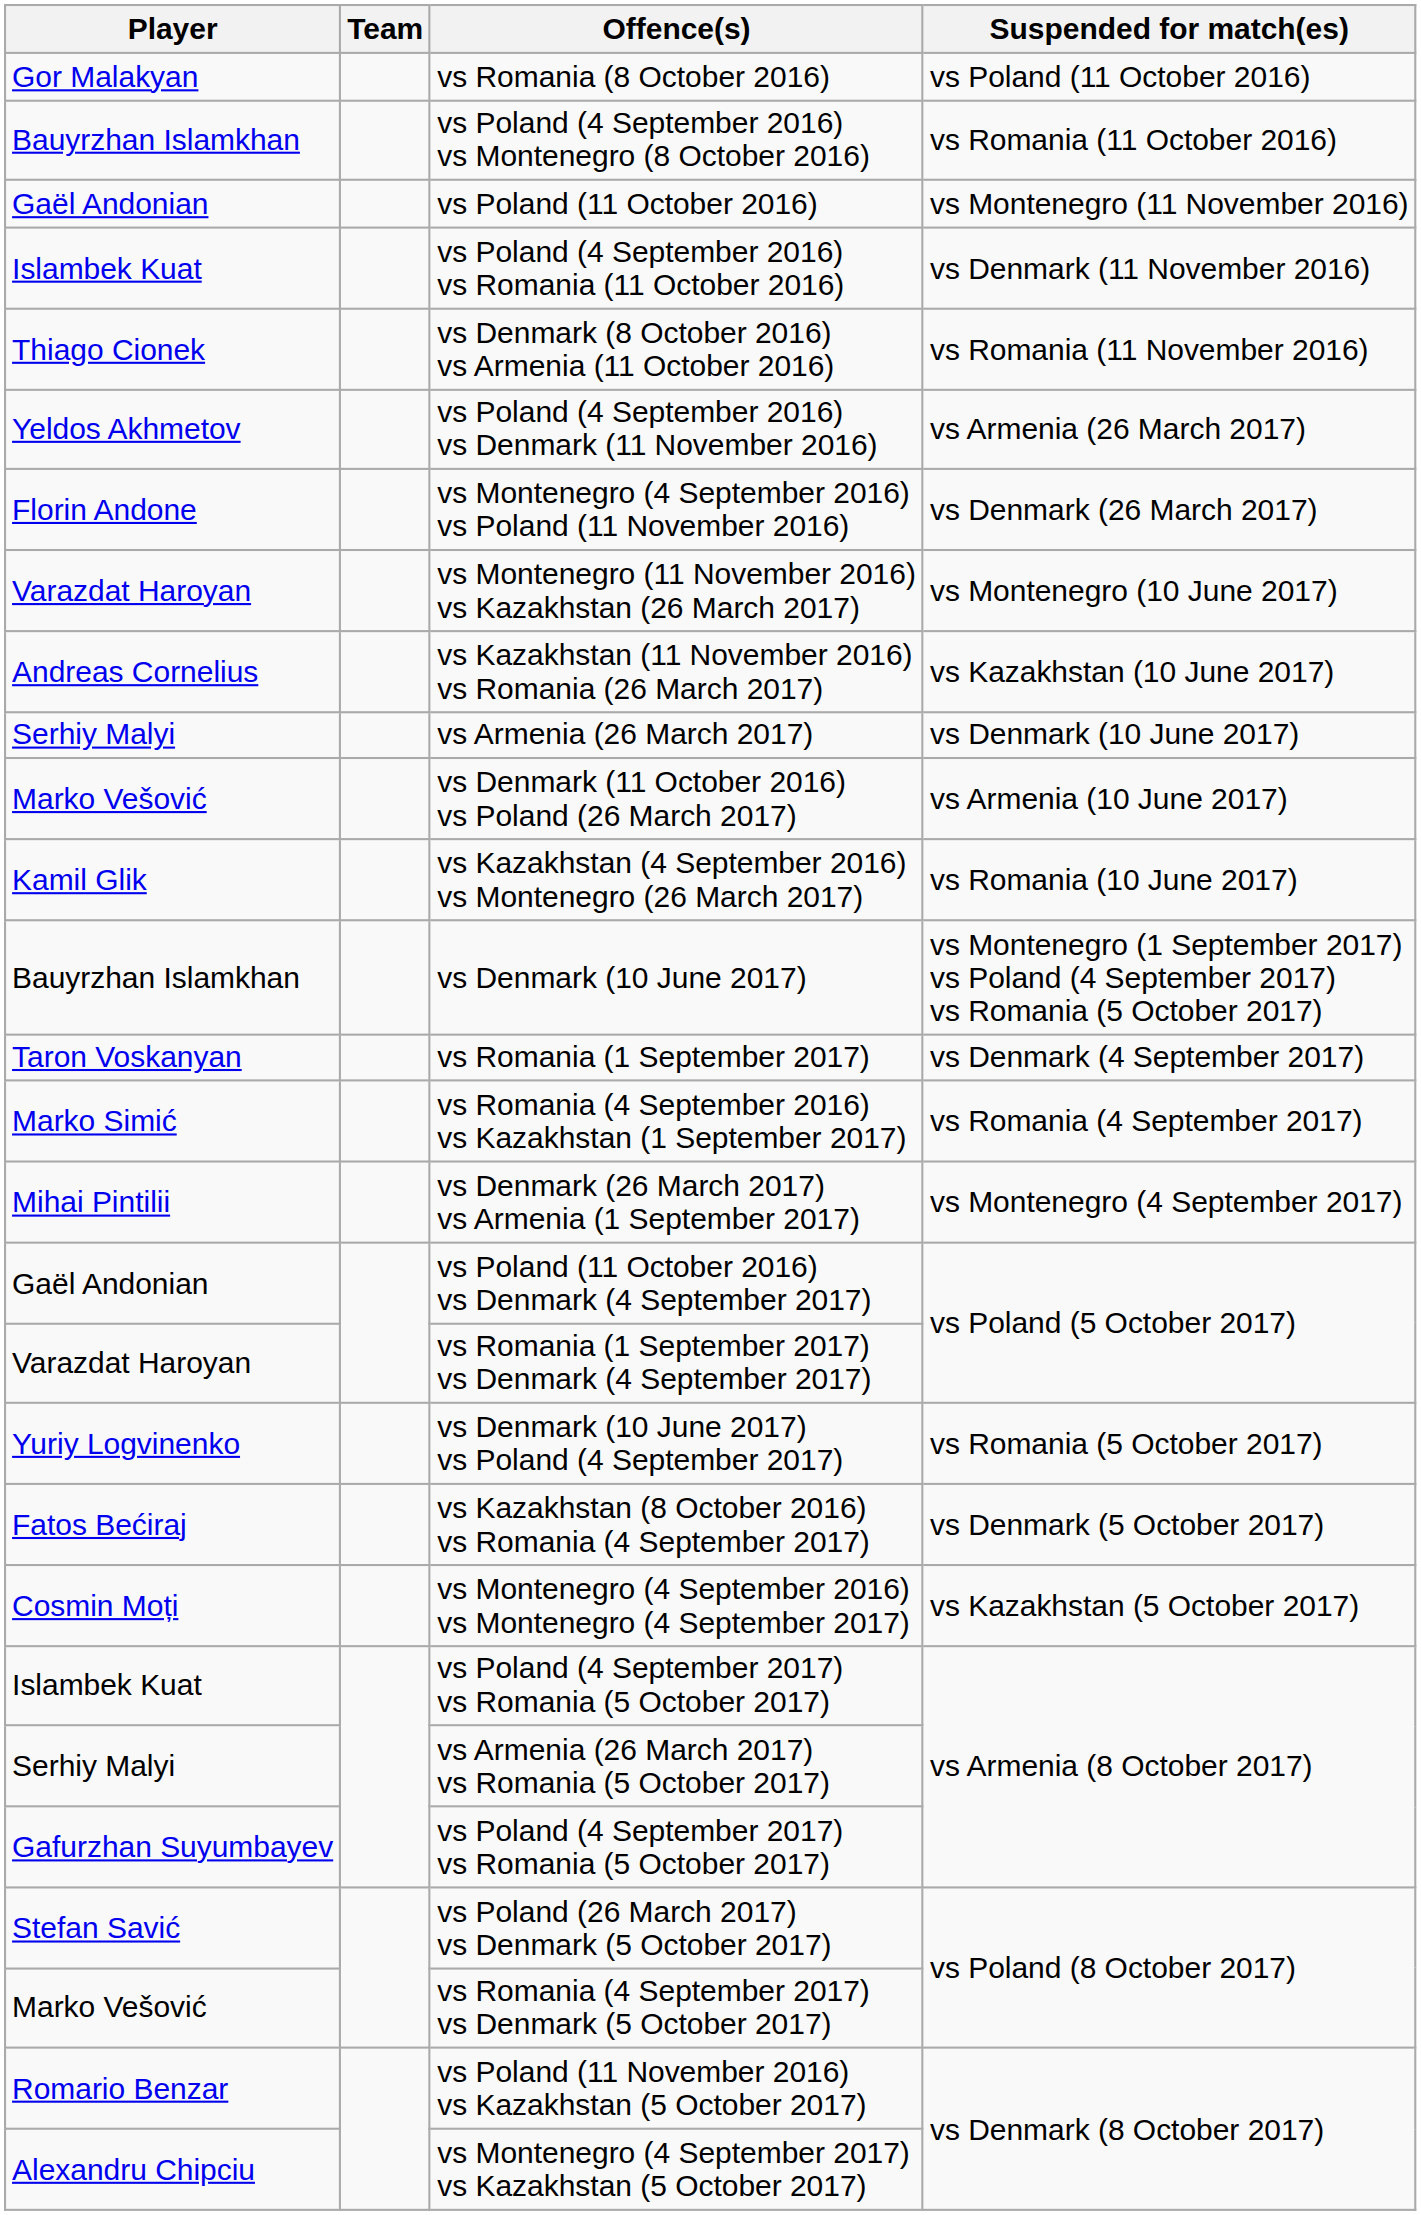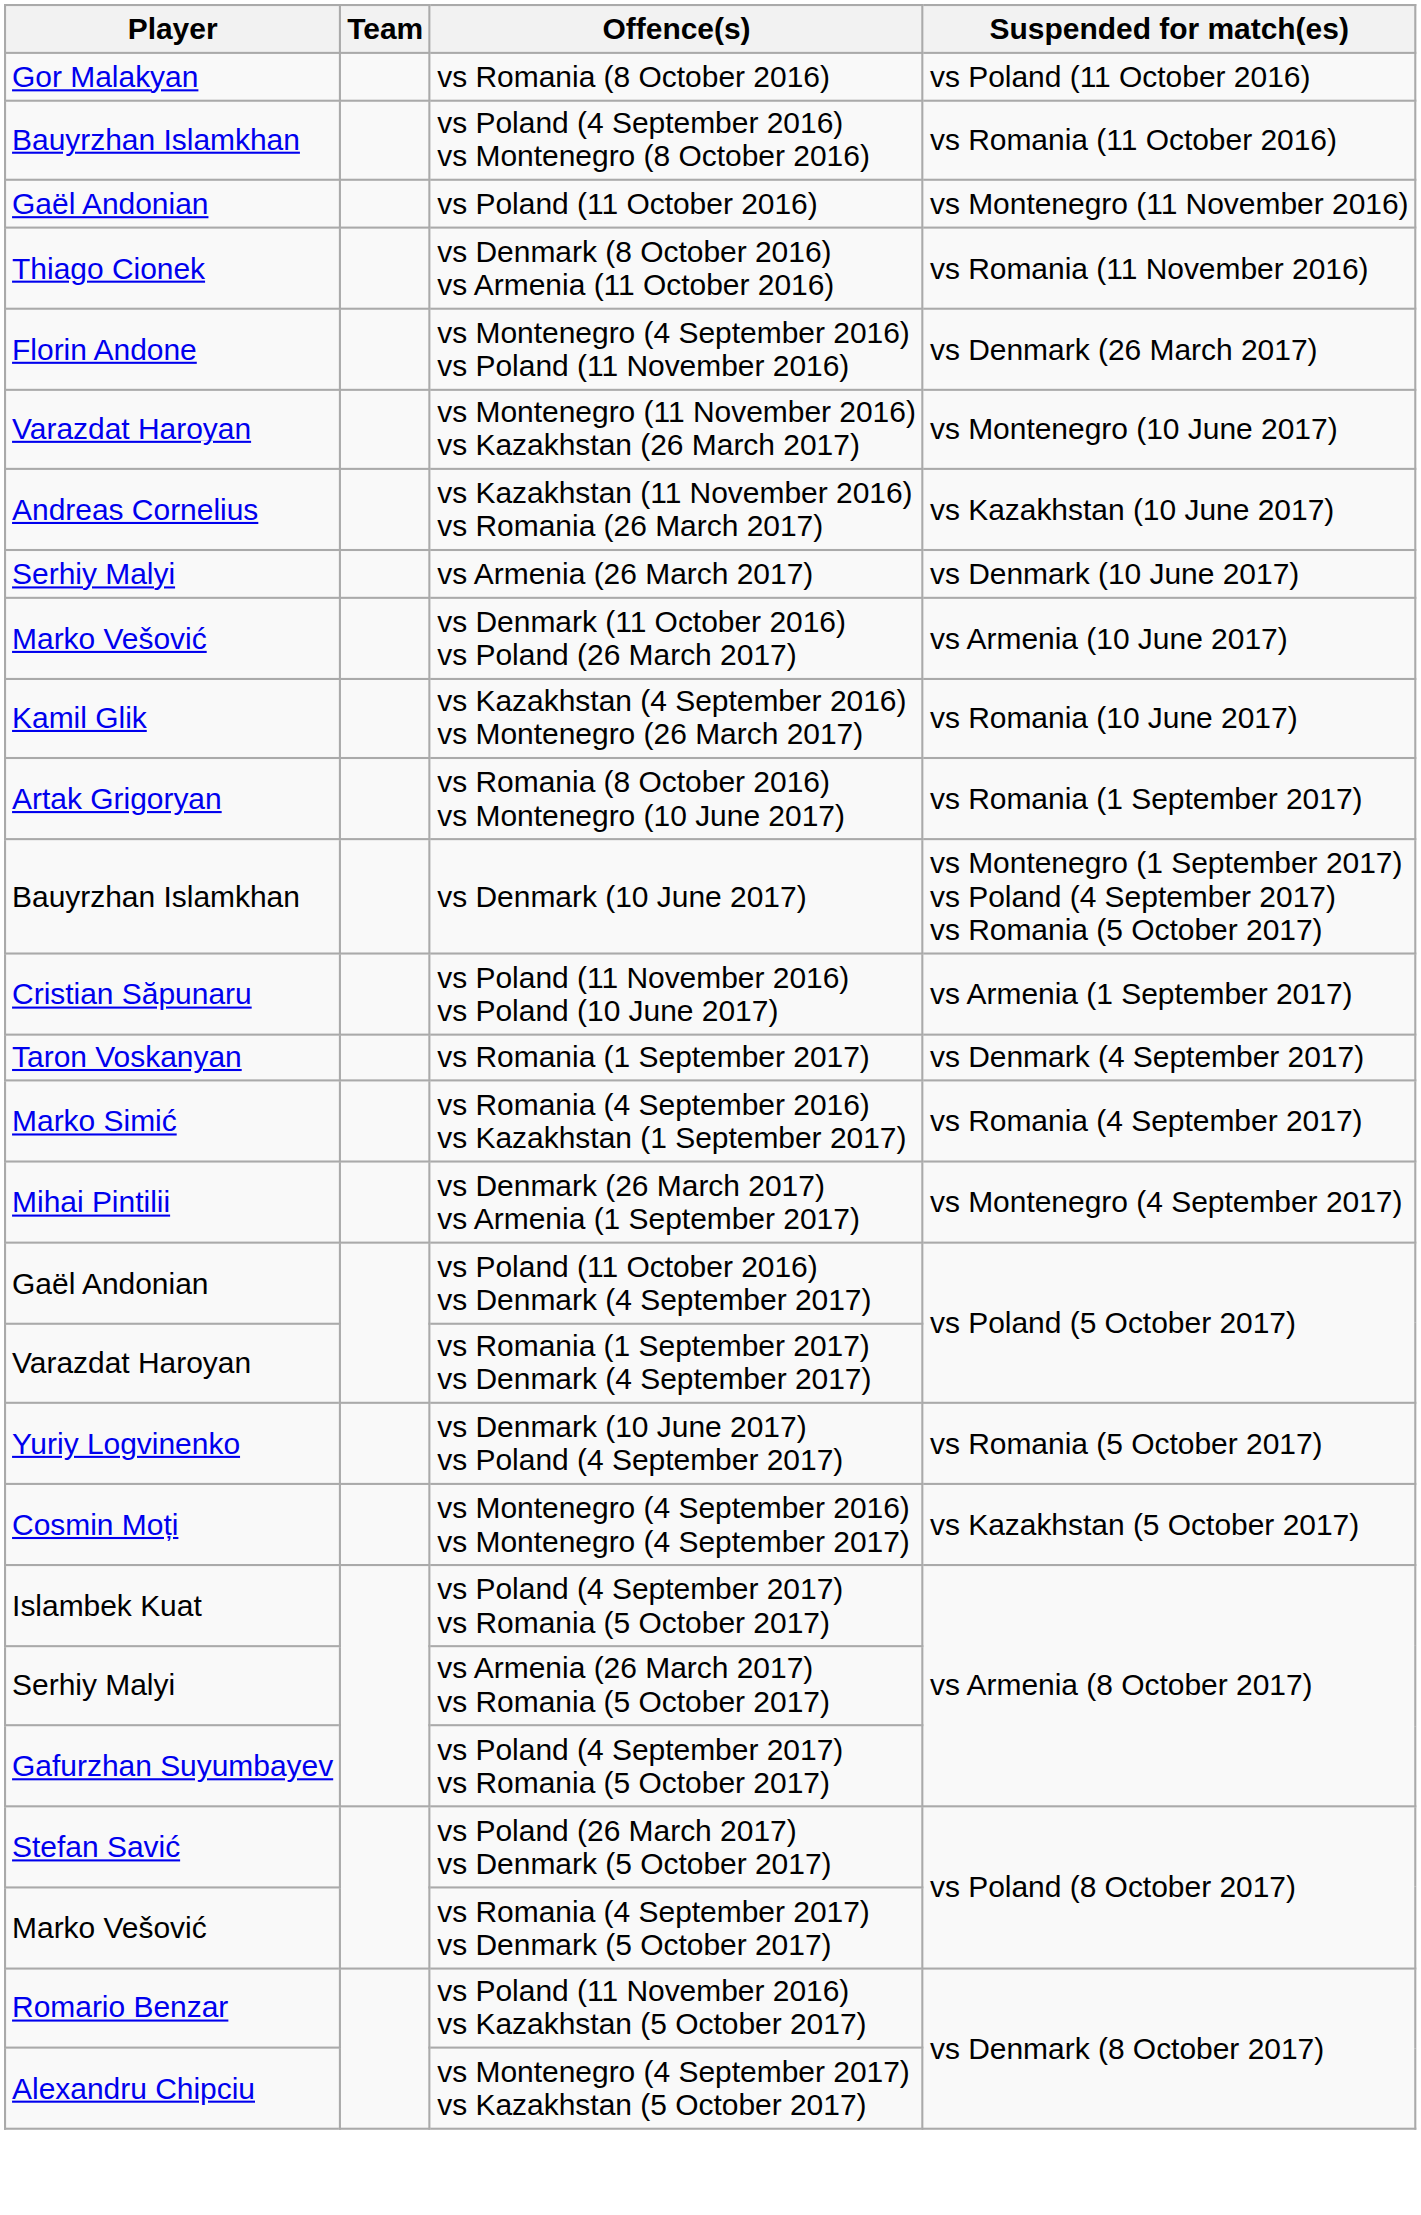- row: Islambek Kuat | vs Poland (4 September 2016) vs Romania (11 October 2016) | vs Denmark (11 November 2016)
- row: Yeldos Akhmetov | vs Poland (4 September 2016) vs Denmark (11 November 2016) | vs Armenia (26 March 2017)
+ row: Artak Grigoryan | vs Romania (8 October 2016) vs Montenegro (10 June 2017) | vs Romania (1 September 2017)
+ row: Cristian Săpunaru | vs Poland (11 November 2016) vs Poland (10 June 2017) | vs Armenia (1 September 2017)
- row: Fatos Bećiraj | vs Kazakhstan (8 October 2016) vs Romania (4 September 2017) | vs Denmark (5 October 2017)
